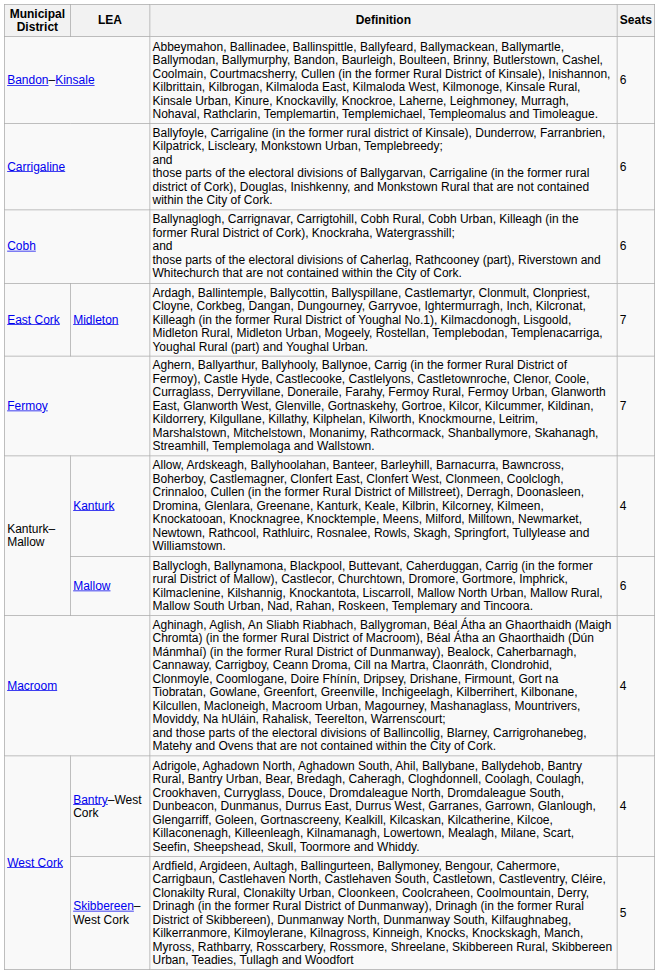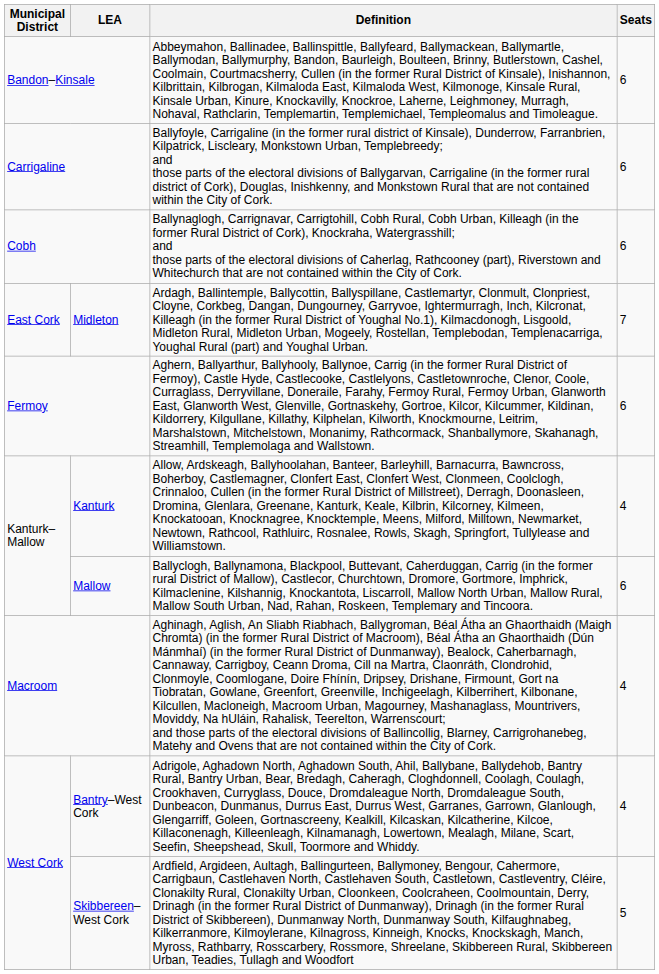Fermoy | Seats: 7 -> 6
